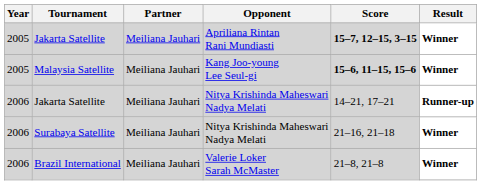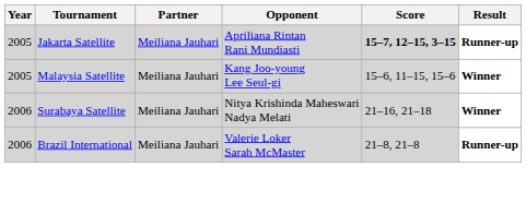Jakarta Satellite / Apriliana Rintan Rani Mundiasti | Result: Winner -> Runner-up
Malaysia Satellite | Score: bold -> normal
- row: 2006 | Jakarta Satellite | Meiliana Jauhari | Nitya Krishinda Maheswari Nadya Melati | 14–21, 17–21 | Runner-up
Brazil International | Result: Winner -> Runner-up
